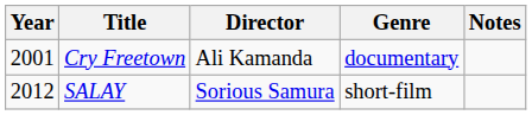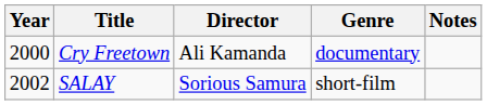Cry Freetown | Year: 2001 -> 2000
SALAY | Year: 2012 -> 2002
